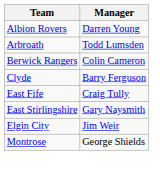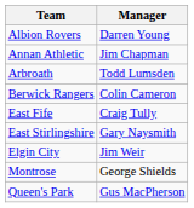+ row: Annan Athletic | Jim Chapman
- row: Clyde | Barry Ferguson
+ row: Queen's Park | Gus MacPherson
